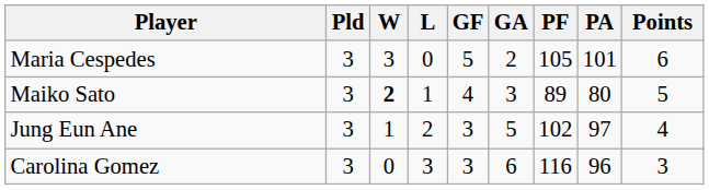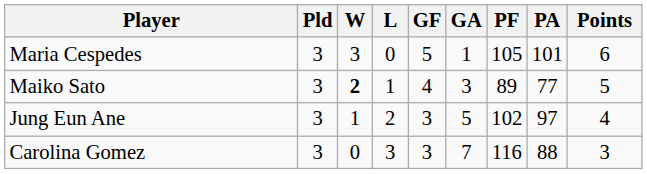Maria Cespedes | GA: 2 -> 1
Maiko Sato | PA: 80 -> 77
Carolina Gomez | GA: 6 -> 7
Carolina Gomez | PA: 96 -> 88
